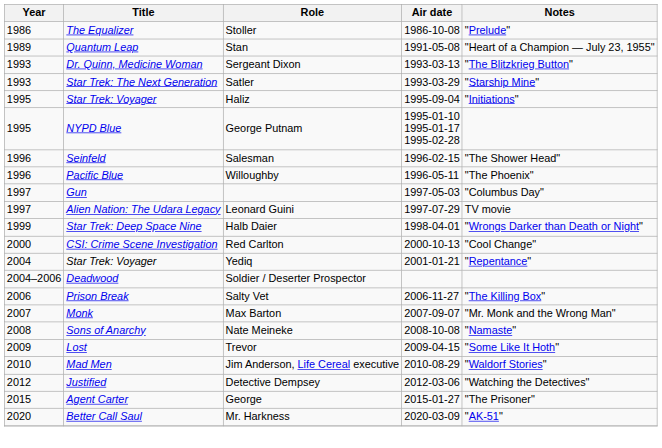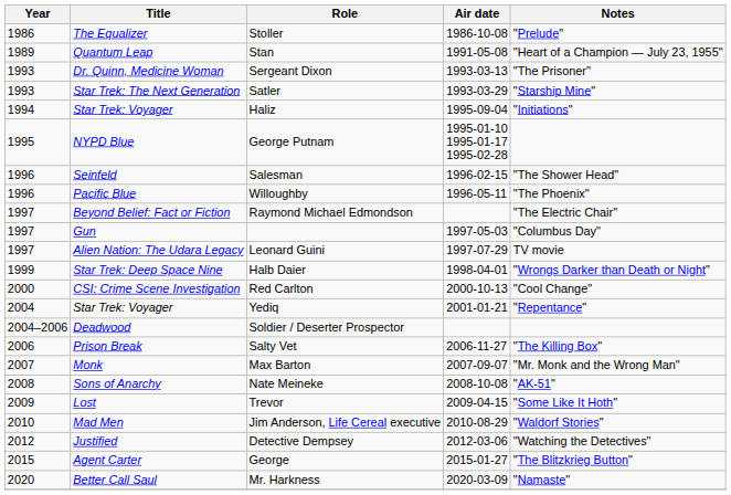Sergeant Dixon | Notes: "The Blitzkrieg Button" -> "The Prisoner"
Haliz | Year: 1995 -> 1994
+ row: 1997 | Beyond Belief: Fact or Fiction | Raymond Michael Edmondson | "The Electric Chair"
Nate Meineke | Notes: "Namaste" -> "AK-51"
George | Notes: "The Prisoner" -> "The Blitzkrieg Button"
Mr. Harkness | Notes: "AK-51" -> "Namaste"
